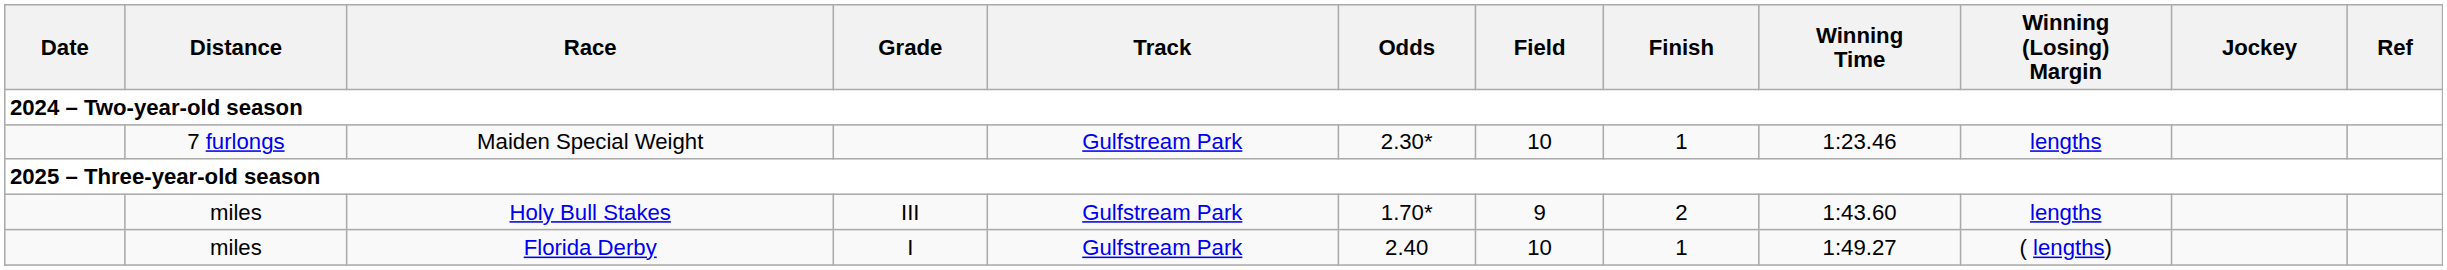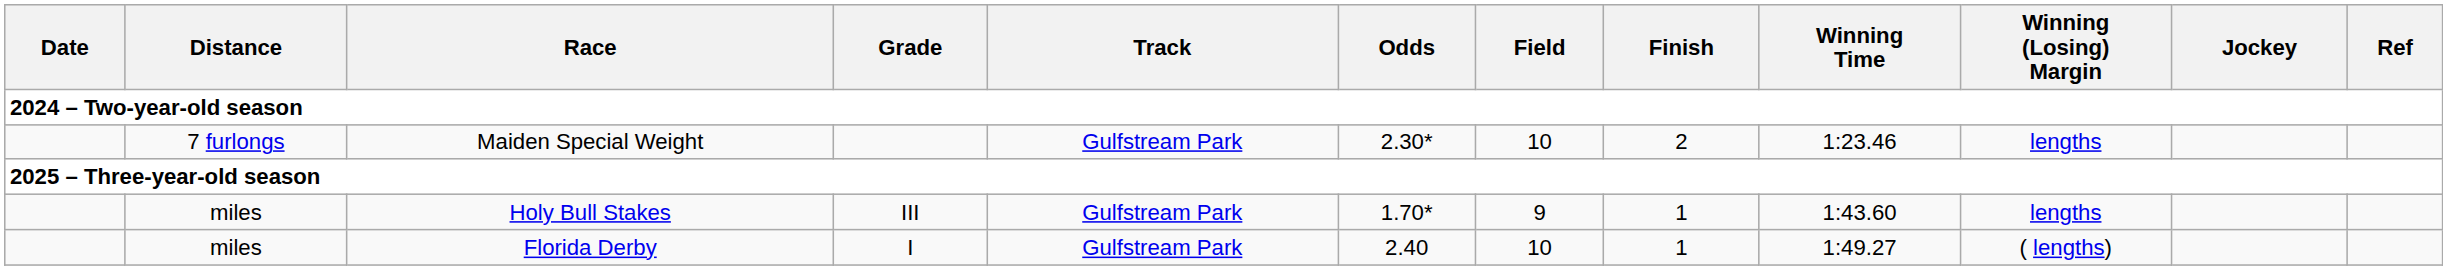Maiden Special Weight | Finish: 1 -> 2
Holy Bull Stakes | Finish: 2 -> 1
